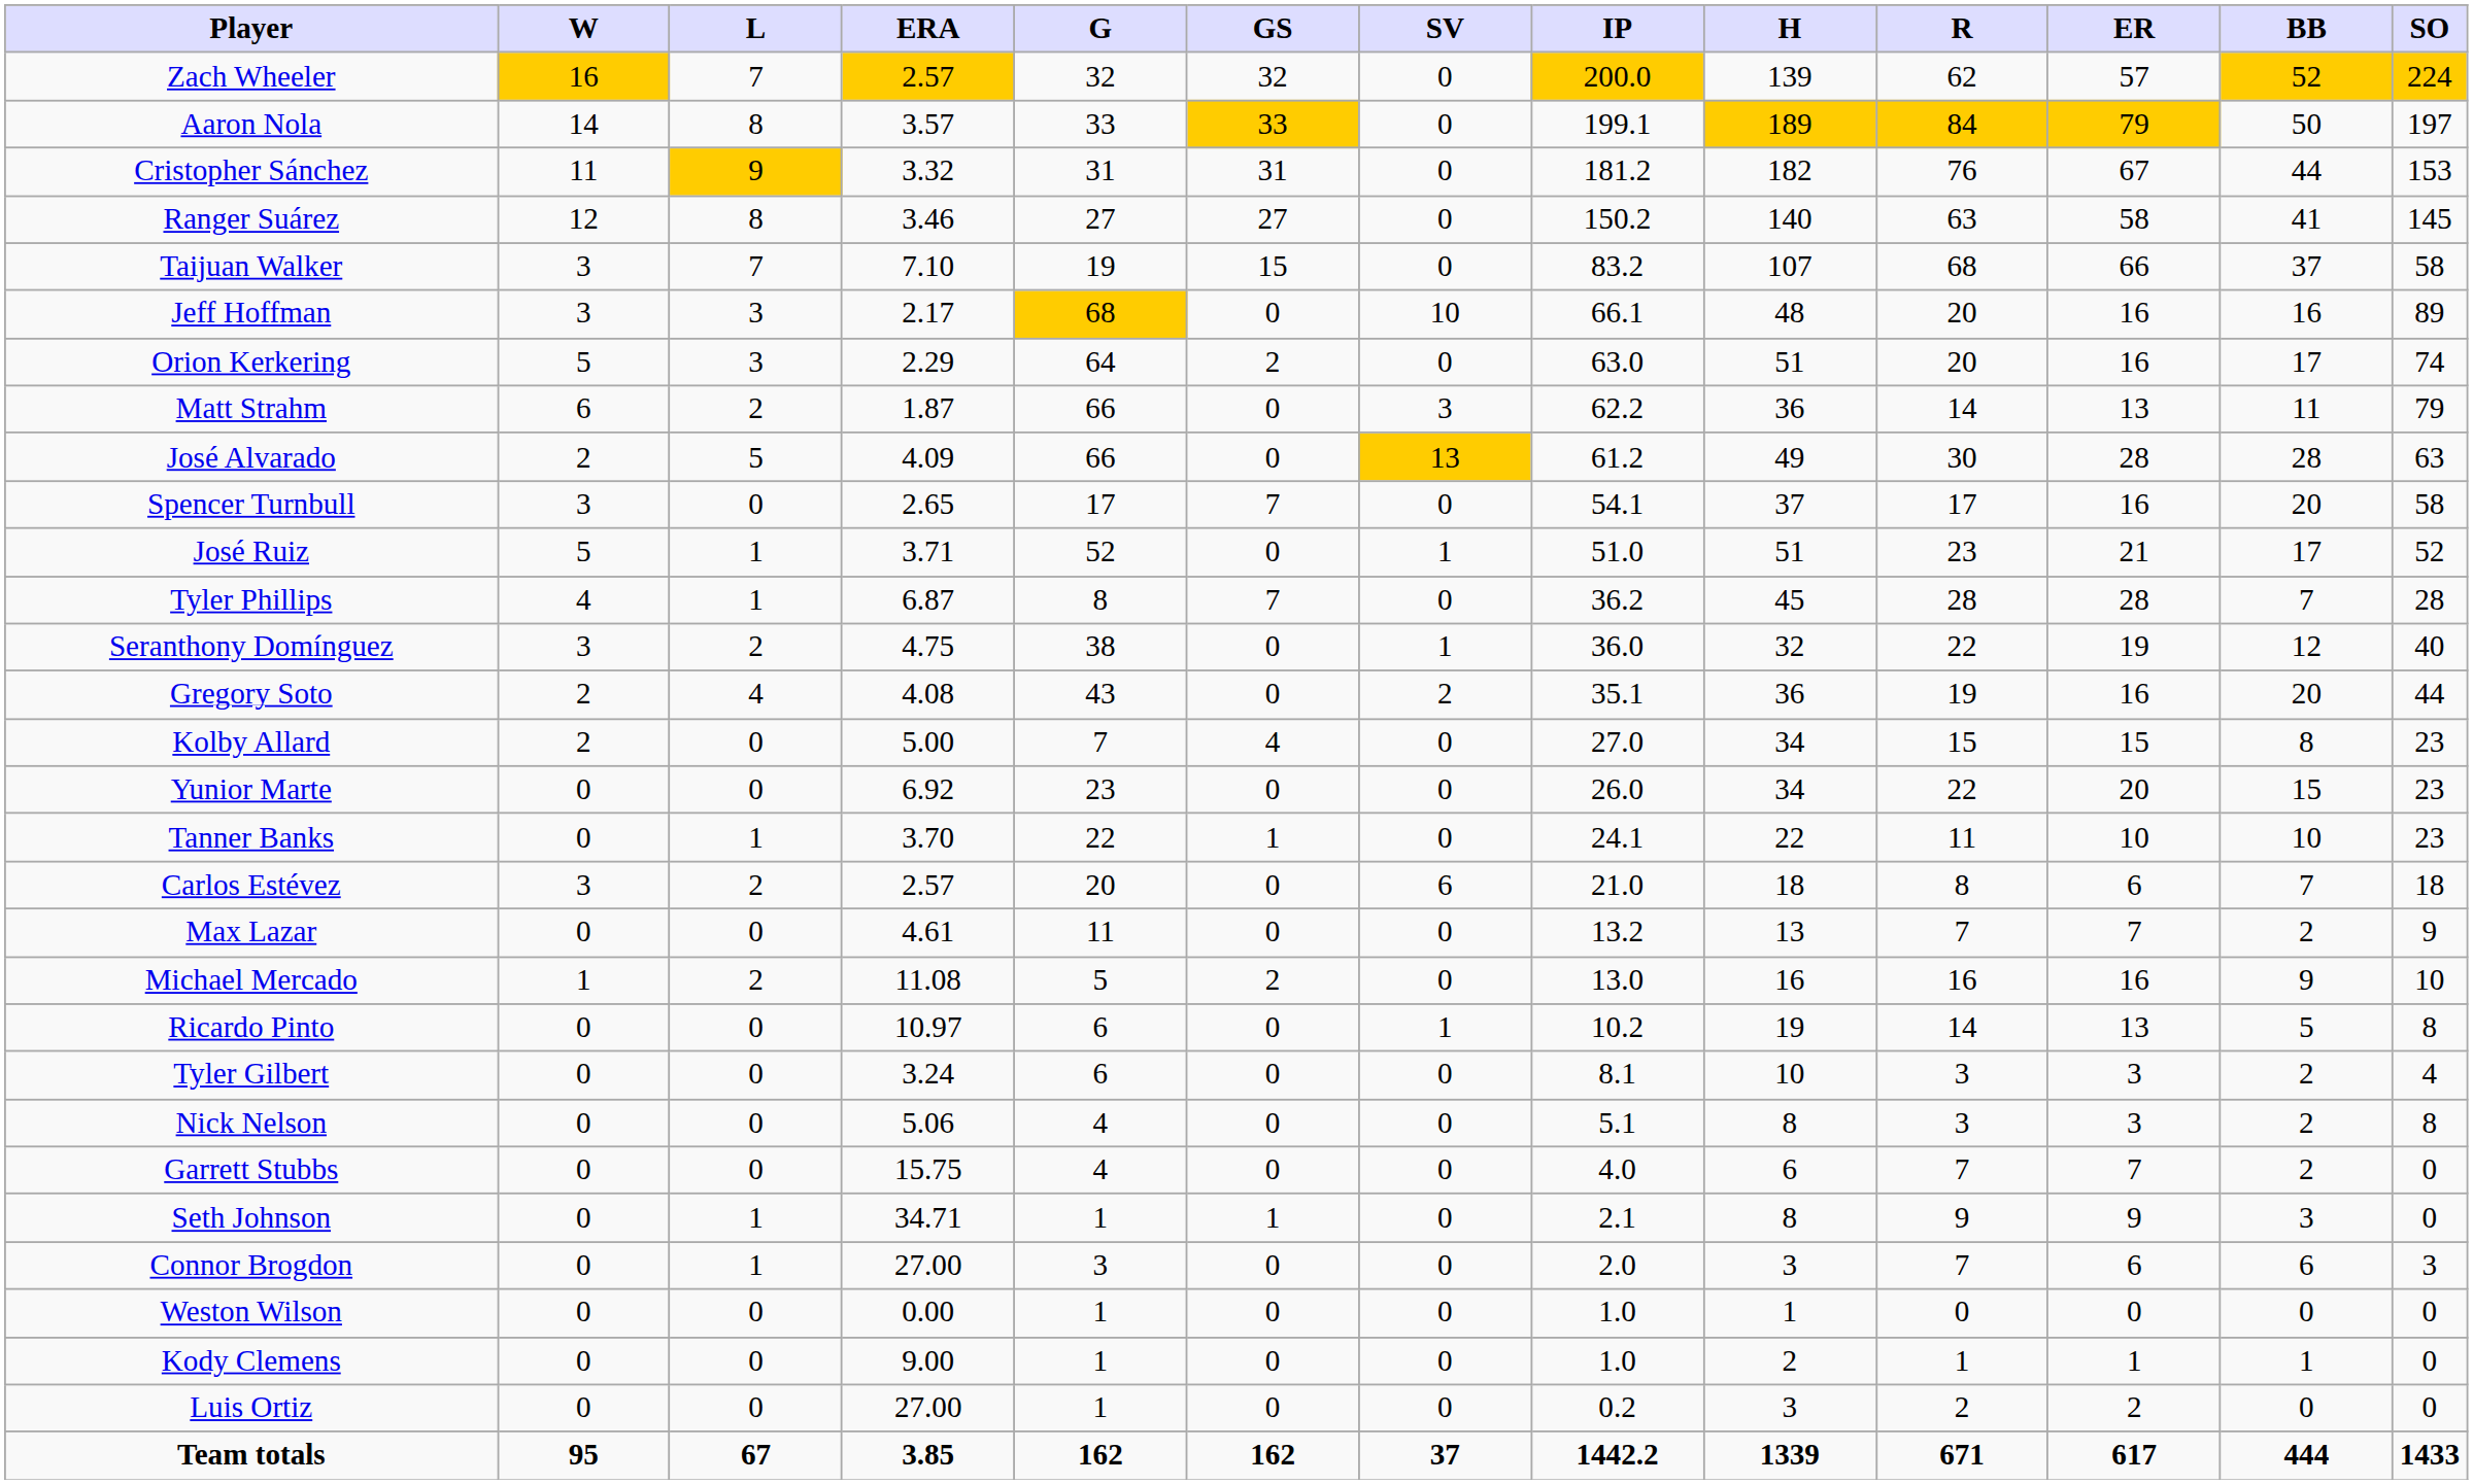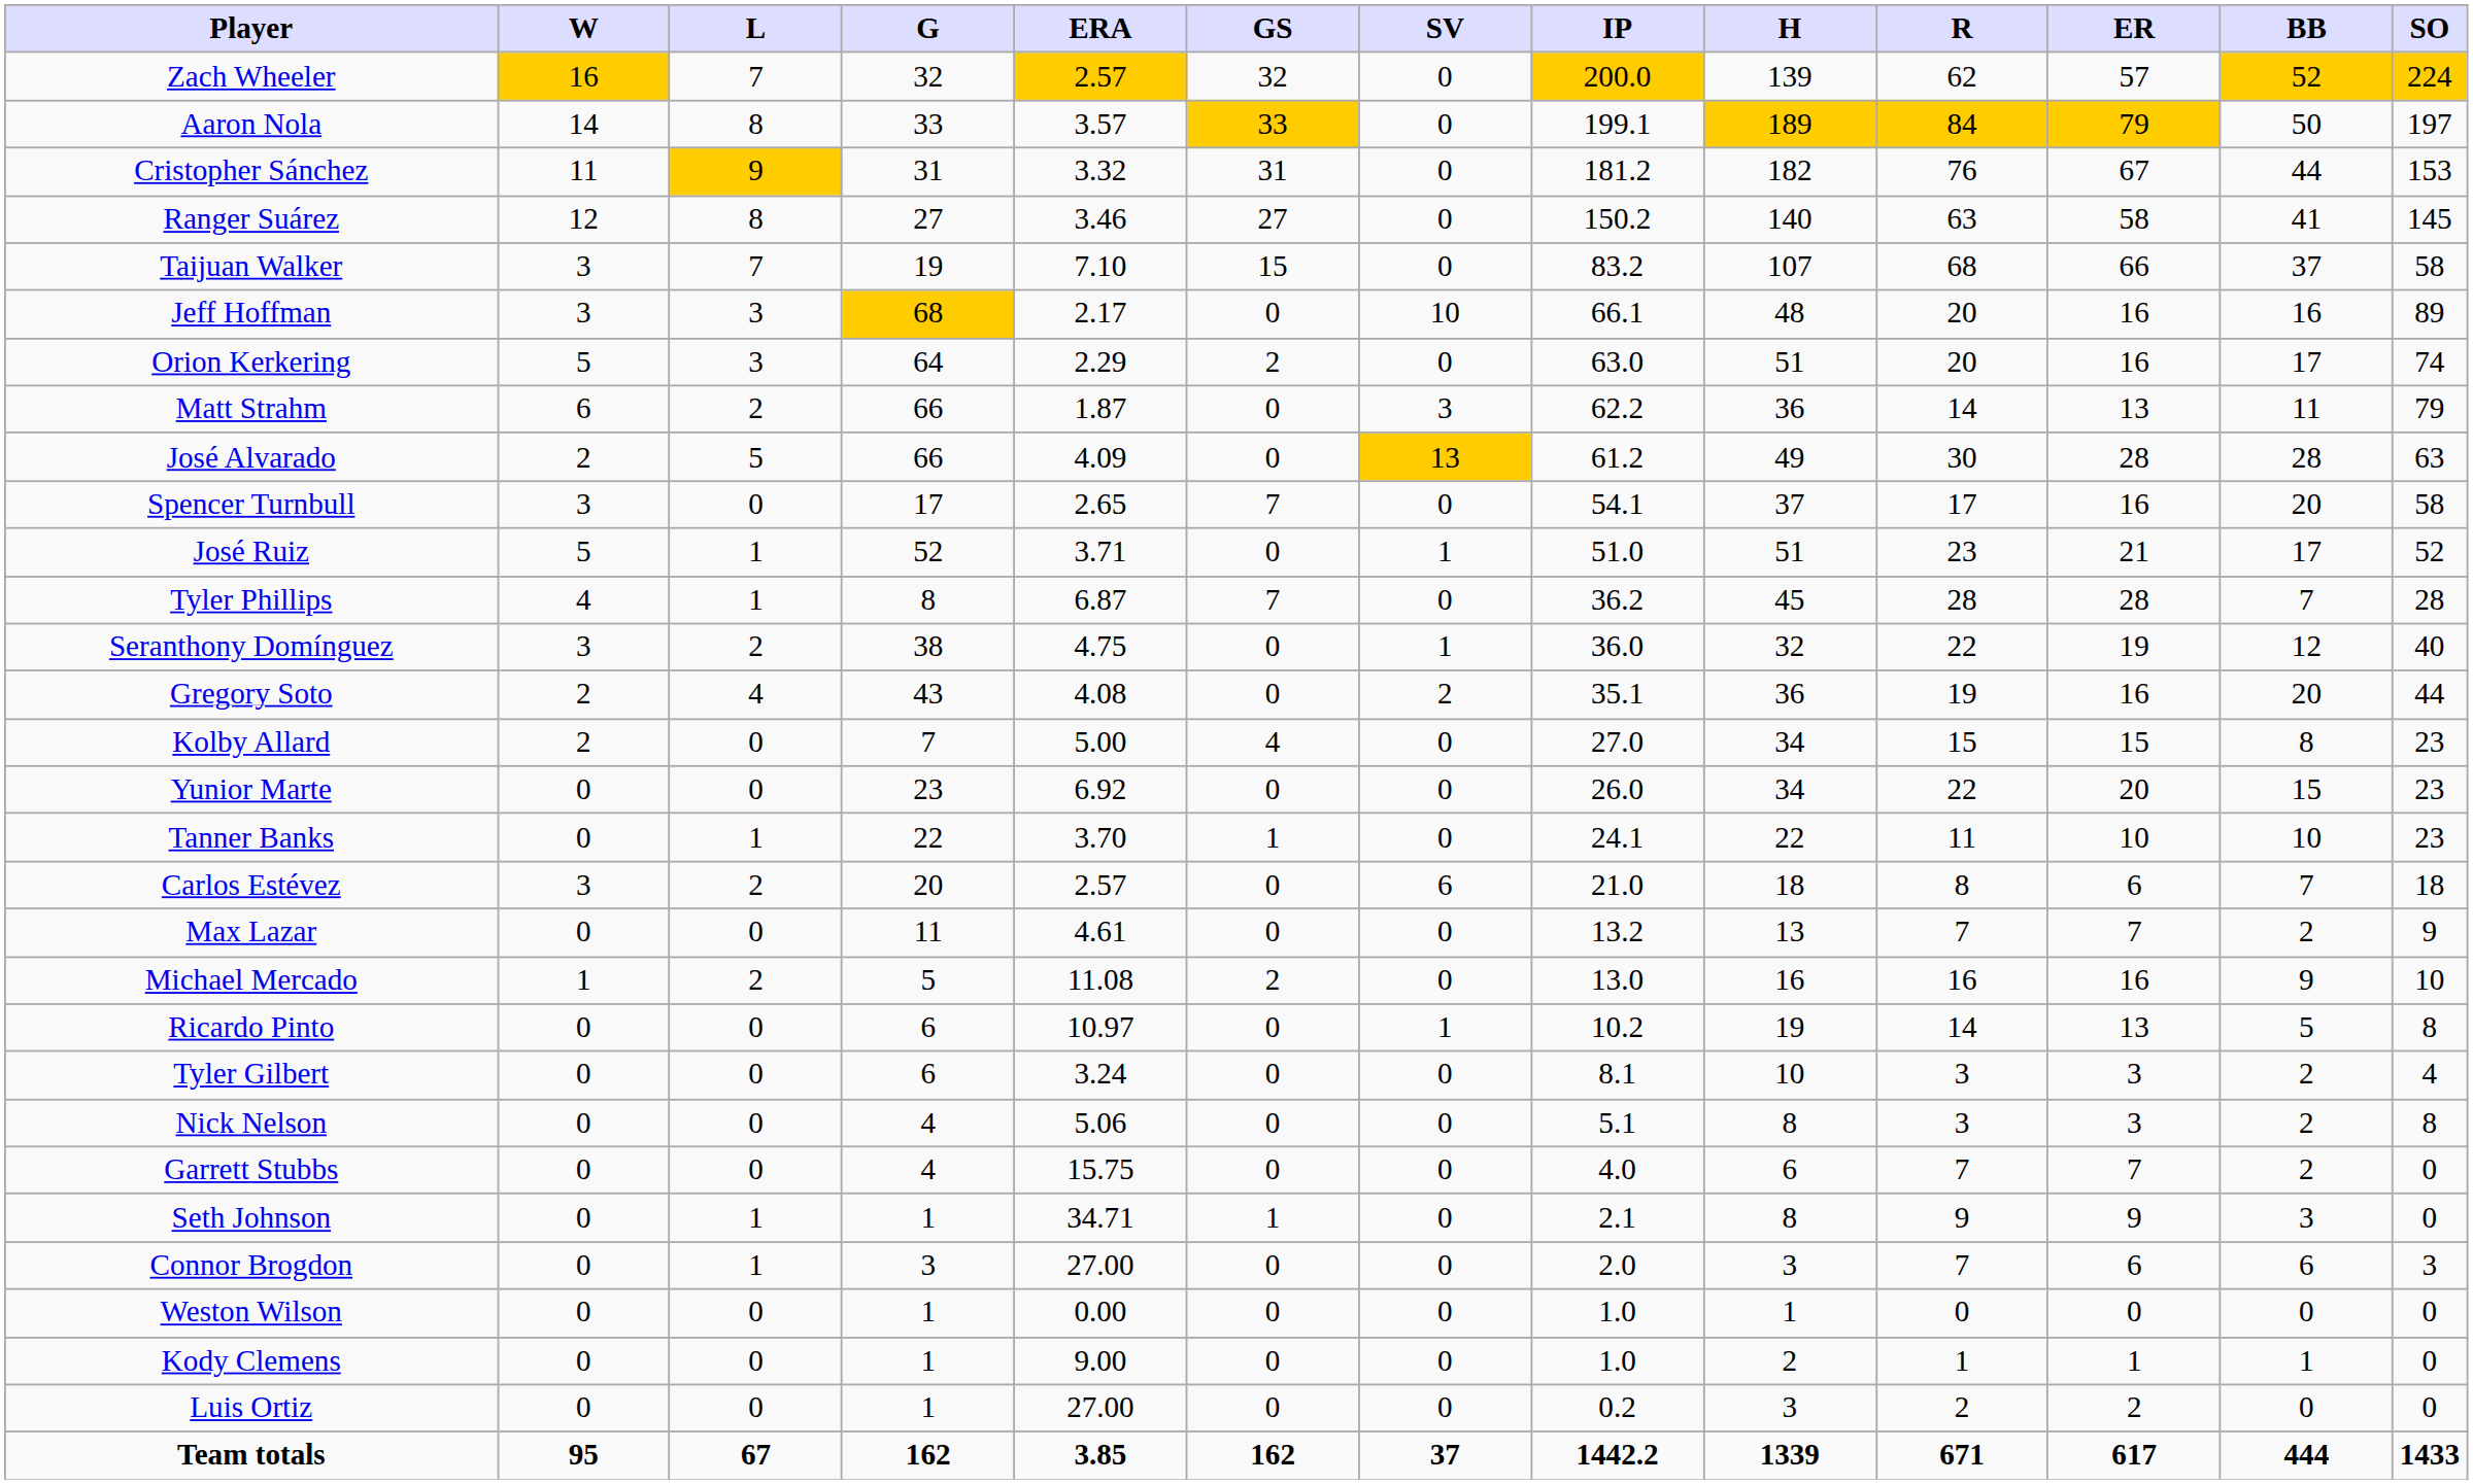columns swapped: ERA <-> G
